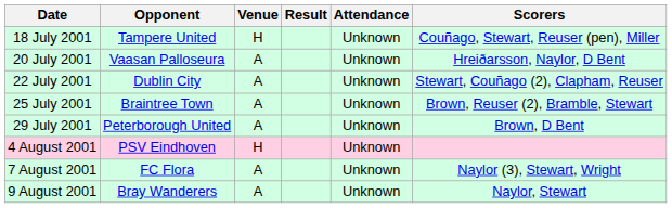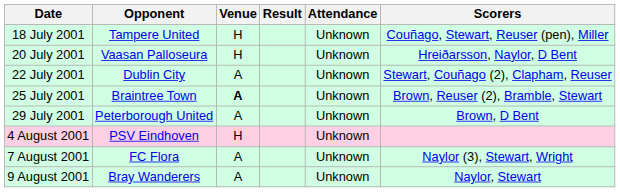20 July 2001 | Venue: A -> H
25 July 2001 | Venue: normal -> bold
